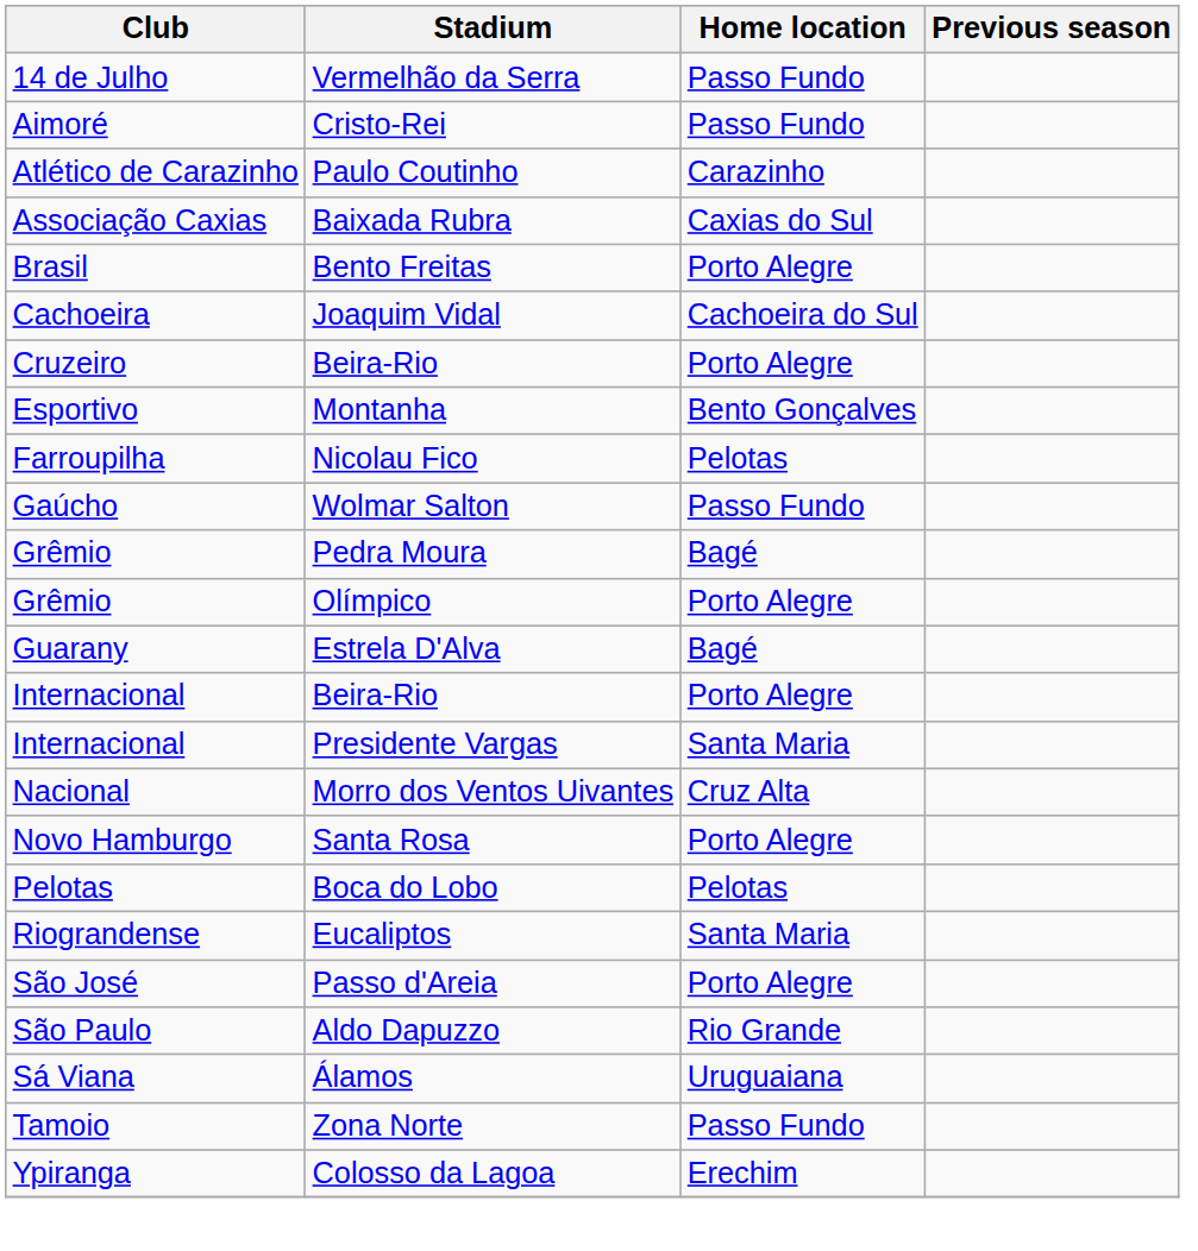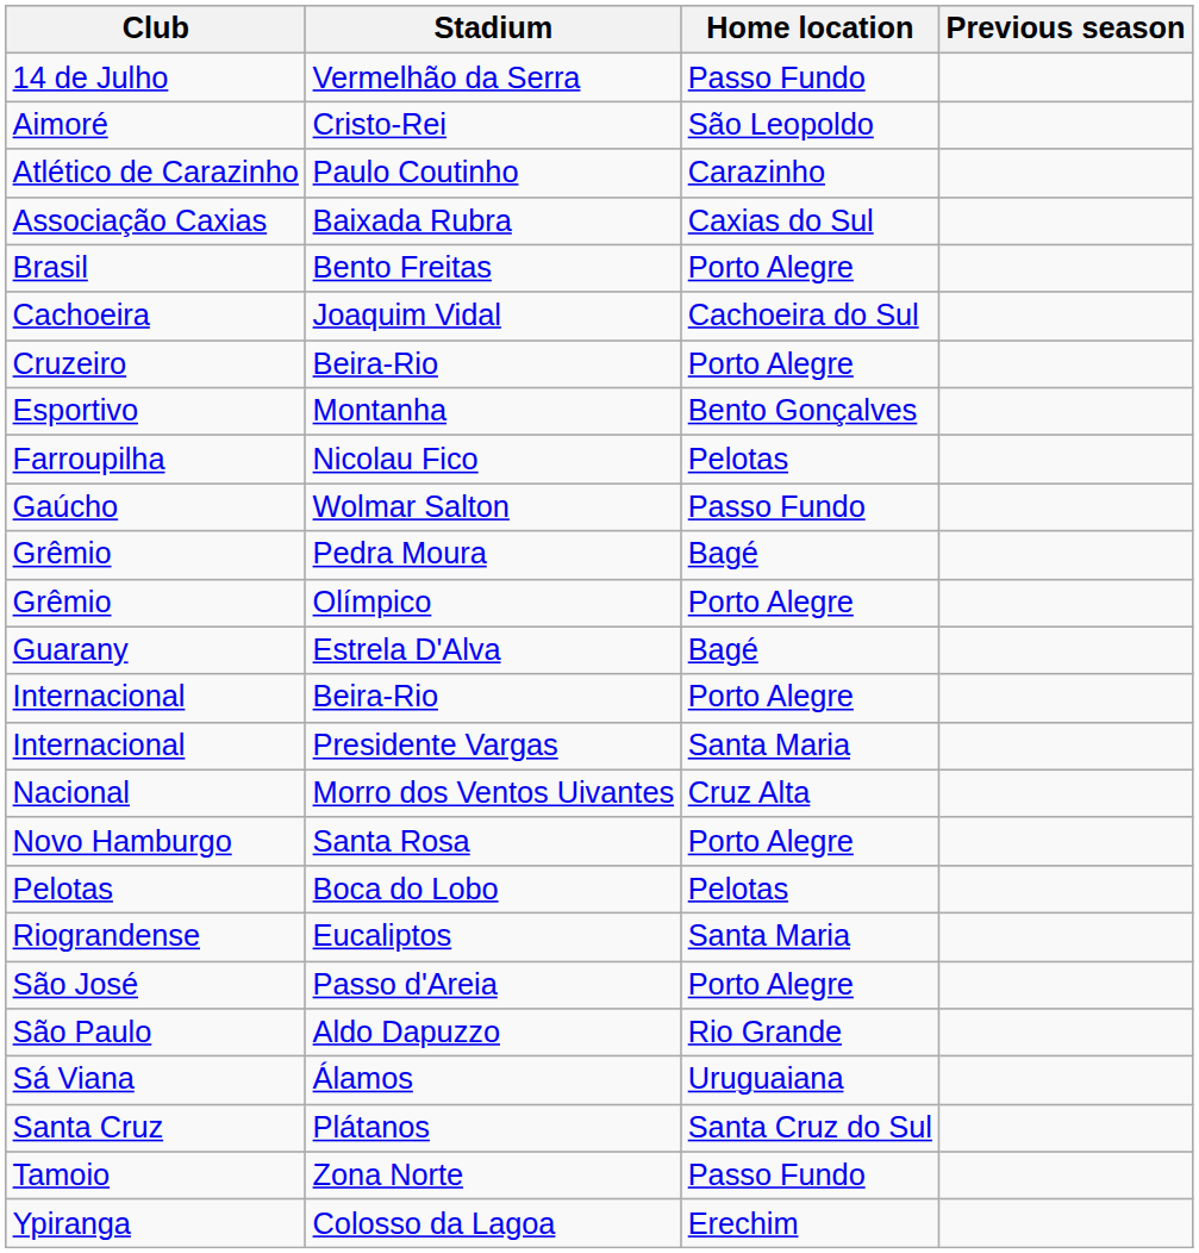Cristo-Rei | Home location: Passo Fundo -> São Leopoldo
+ row: Santa Cruz | Plátanos | Santa Cruz do Sul
